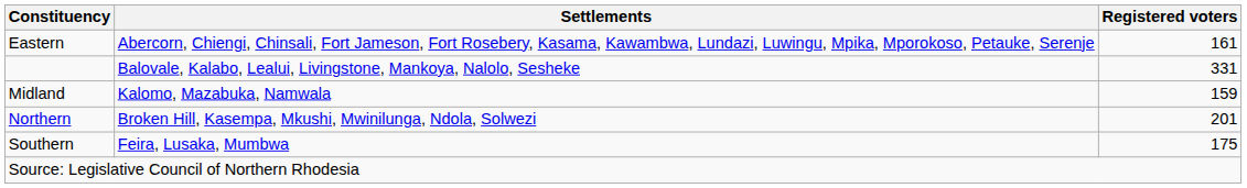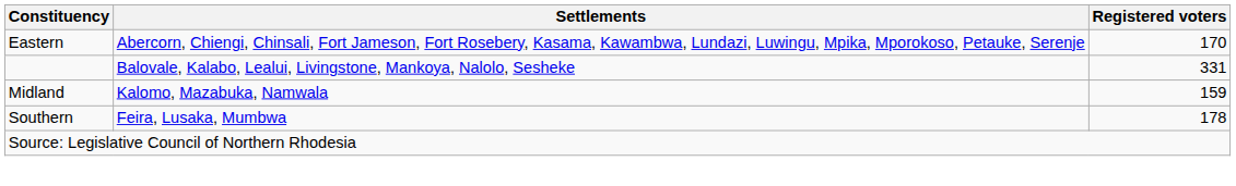Eastern | Registered voters: 161 -> 170
- row: Northern | Broken Hill, Kasempa, Mkushi, Mwinilunga, Ndola, Solwezi | 201
Southern | Registered voters: 175 -> 178
